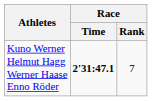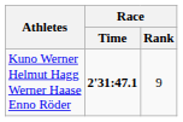Kuno Werner Helmut Hagg Werner Haase Enno Röder | Race / Rank: 7 -> 9
